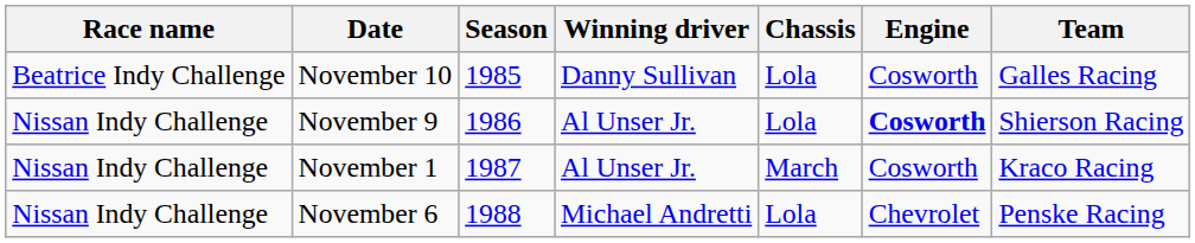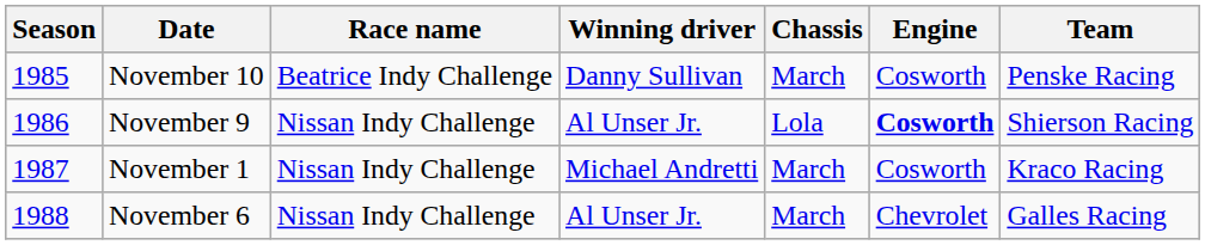columns swapped: Season <-> Race name
November 10 | Chassis: Lola -> March
November 10 | Team: Galles Racing -> Penske Racing
November 1 | Winning driver: Al Unser Jr. -> Michael Andretti
November 6 | Winning driver: Michael Andretti -> Al Unser Jr.
November 6 | Chassis: Lola -> March
November 6 | Team: Penske Racing -> Galles Racing
